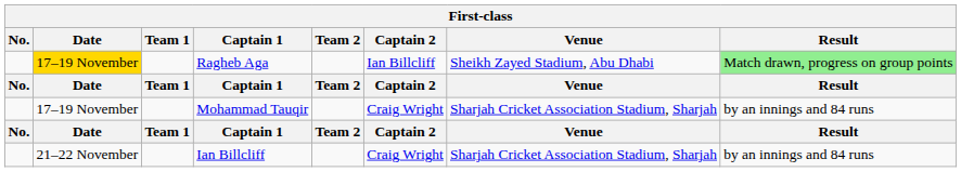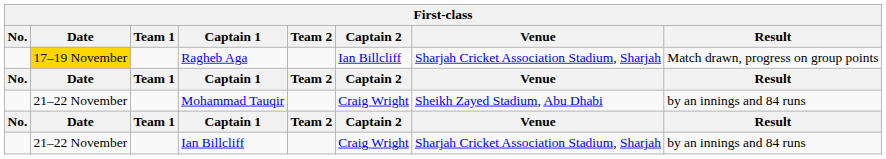Ragheb Aga | Venue: Sheikh Zayed Stadium, Abu Dhabi -> Sharjah Cricket Association Stadium, Sharjah
Ragheb Aga | Result: lightgreen background -> no background
Mohammad Tauqir | Date: 17–19 November -> 21–22 November
Mohammad Tauqir | Venue: Sharjah Cricket Association Stadium, Sharjah -> Sheikh Zayed Stadium, Abu Dhabi
